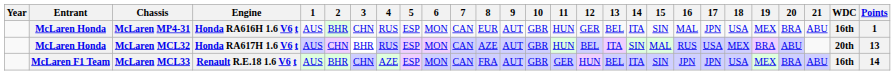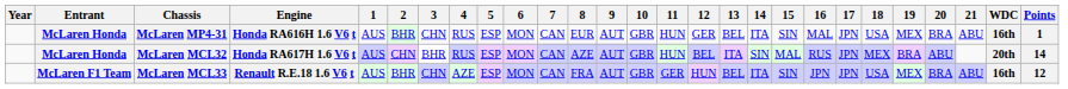McLaren MCL32 | 17: USA -> JPN
McLaren MCL32 | Points: 13 -> 14
McLaren MCL33 | Points: 14 -> 12
